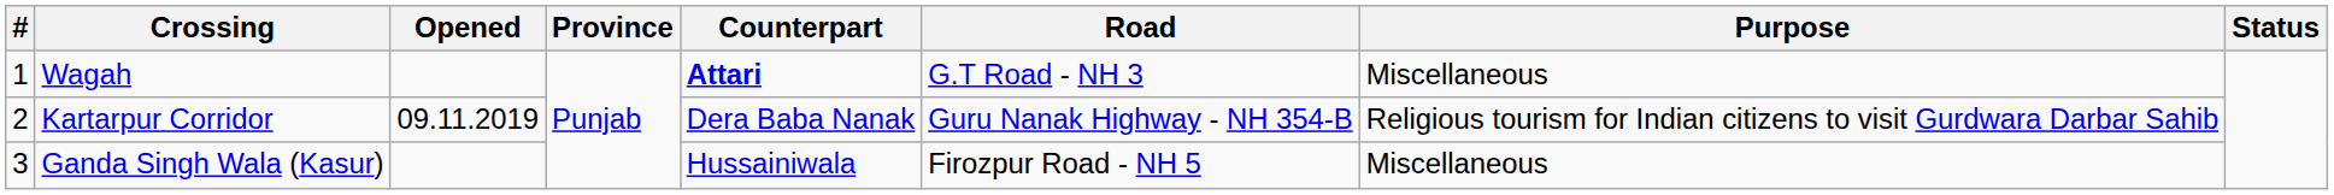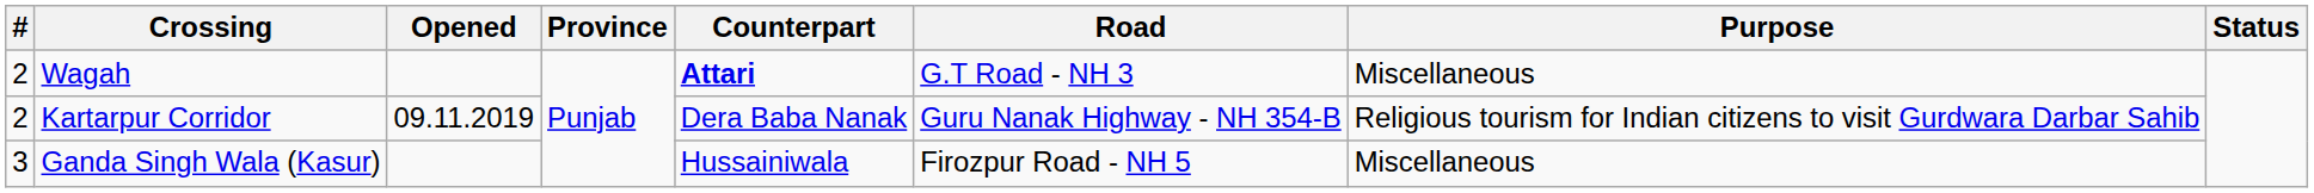Wagah | #: 1 -> 2
